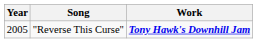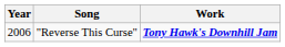"Reverse This Curse" | Year: 2005 -> 2006
